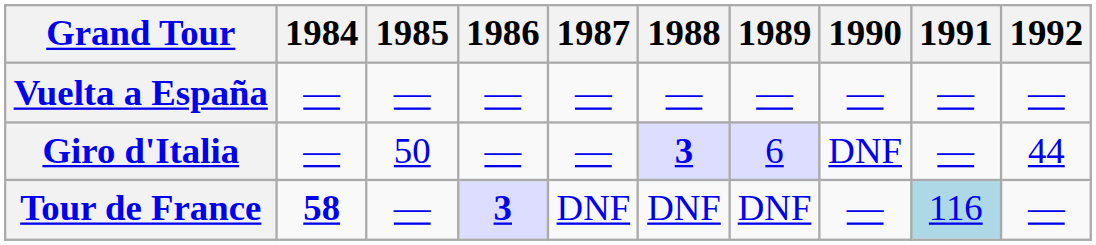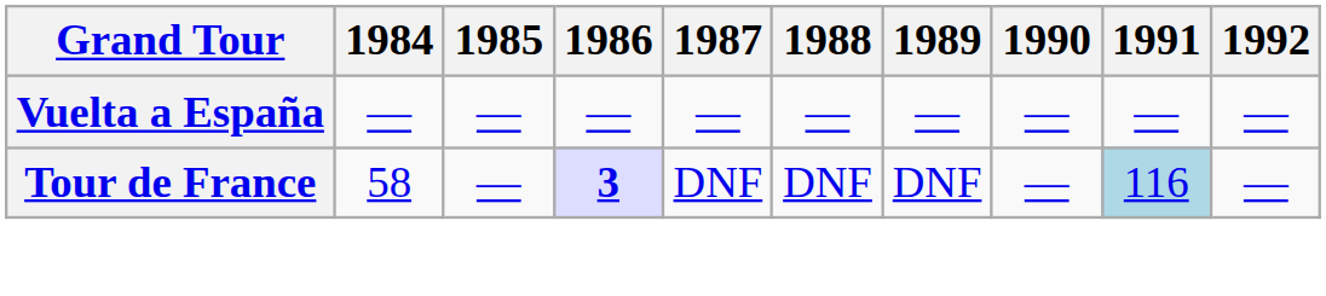- row: Giro d'Italia | — | 50 | — | — | 3 | 6 | DNF | — | 44
Tour de France | 1984: bold -> normal
